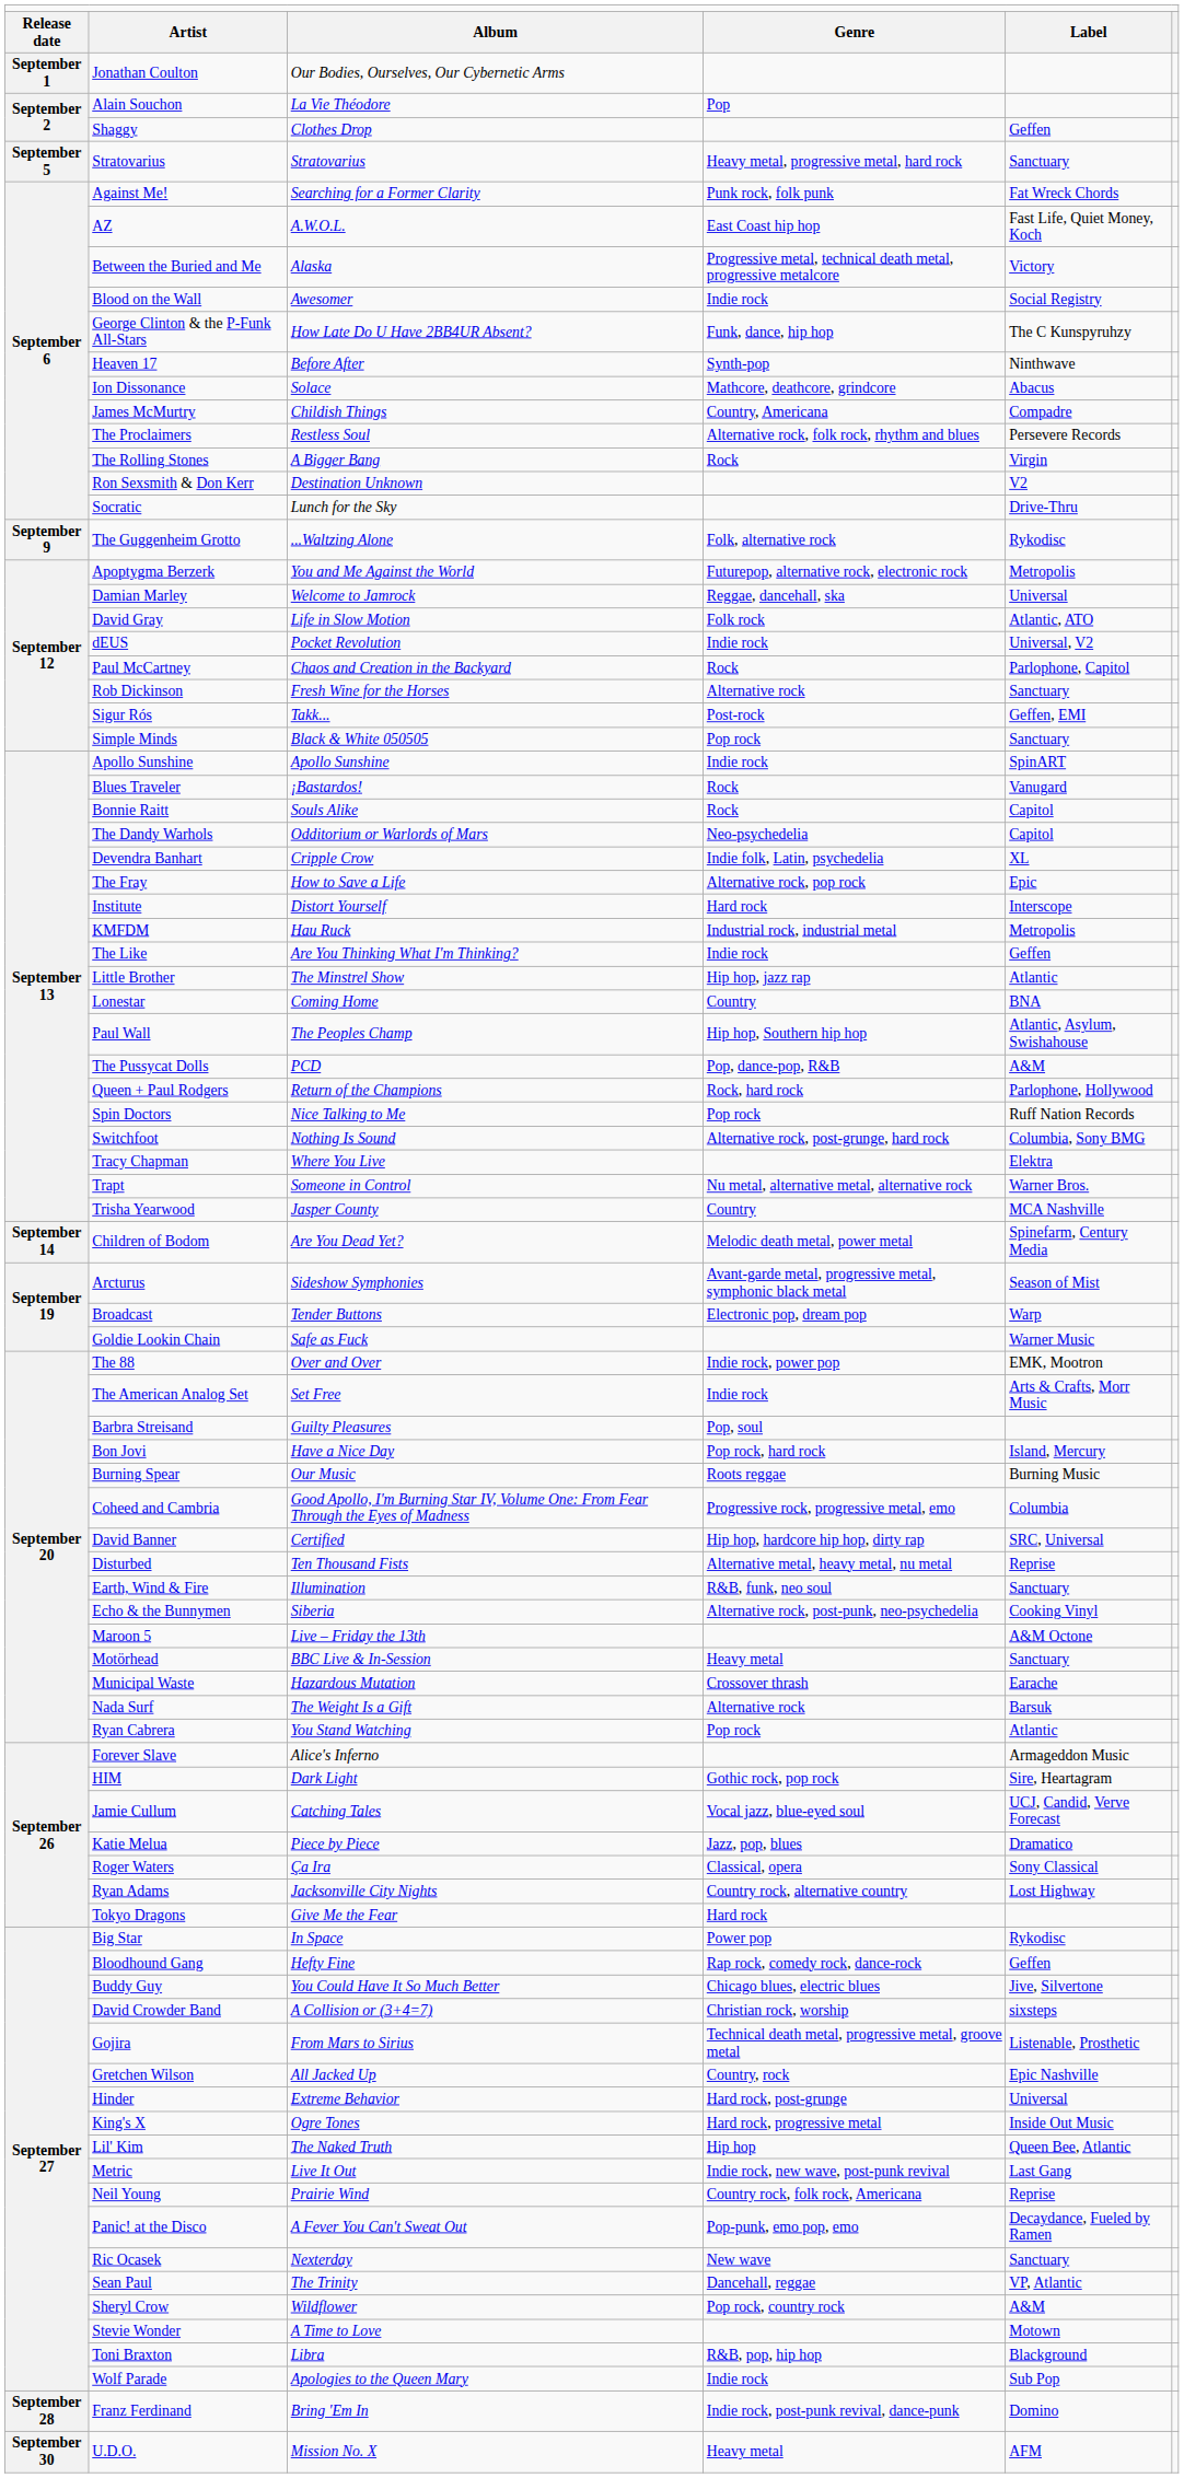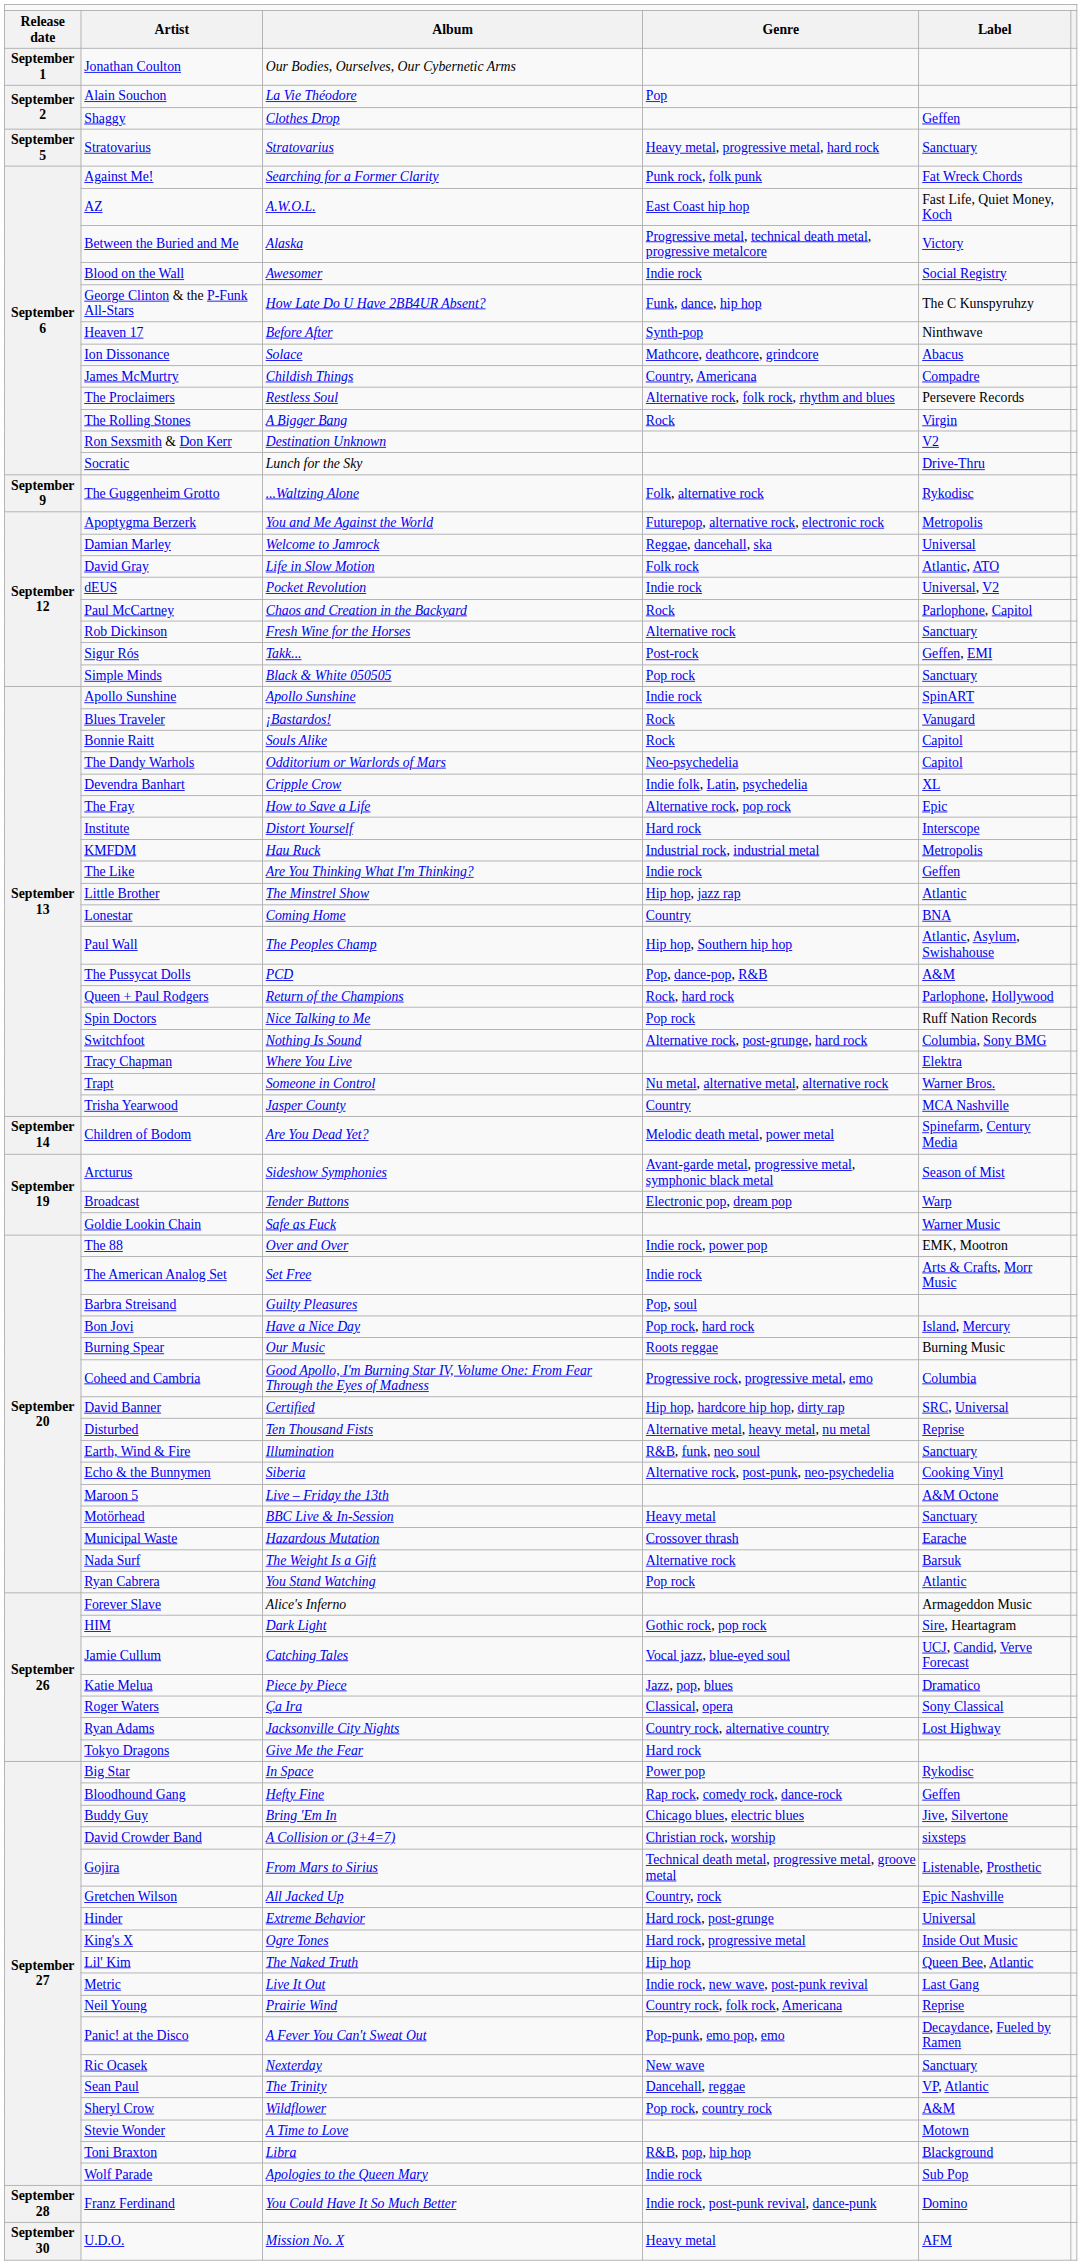Buddy Guy | column 3: You Could Have It So Much Better -> Bring 'Em In
Franz Ferdinand | column 3: Bring 'Em In -> You Could Have It So Much Better
